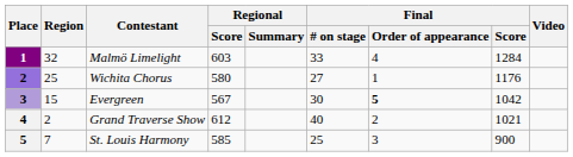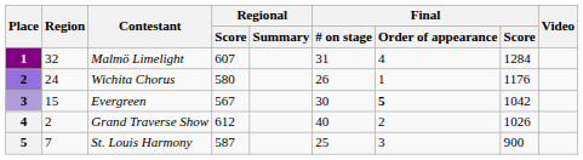Malmö Limelight | Regional / Score: 603 -> 607
Malmö Limelight | Final / # on stage: 33 -> 31
Wichita Chorus | Region: 25 -> 24
Wichita Chorus | Final / # on stage: 27 -> 26
Grand Traverse Show | Final / Score: 1021 -> 1026
St. Louis Harmony | Regional / Score: 585 -> 587
